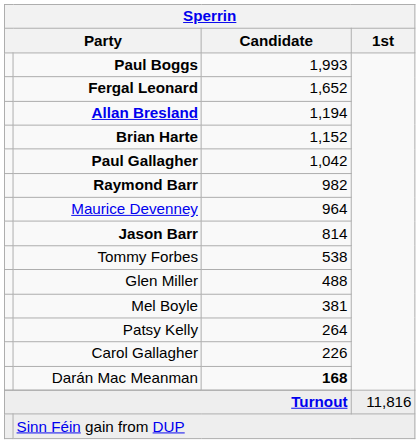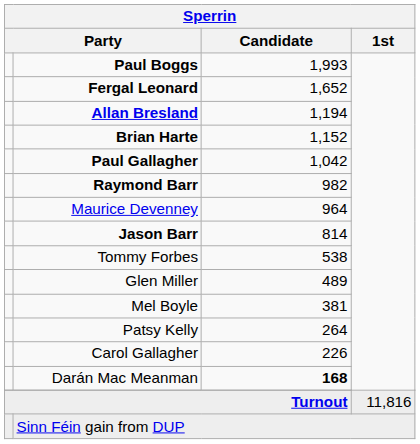Glen Miller | Sperrin / Candidate: 488 -> 489
